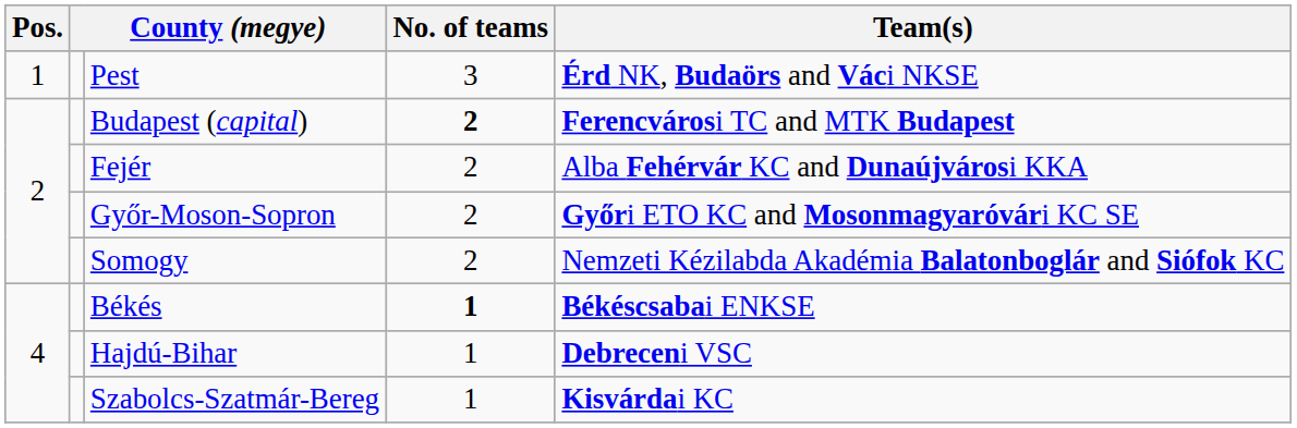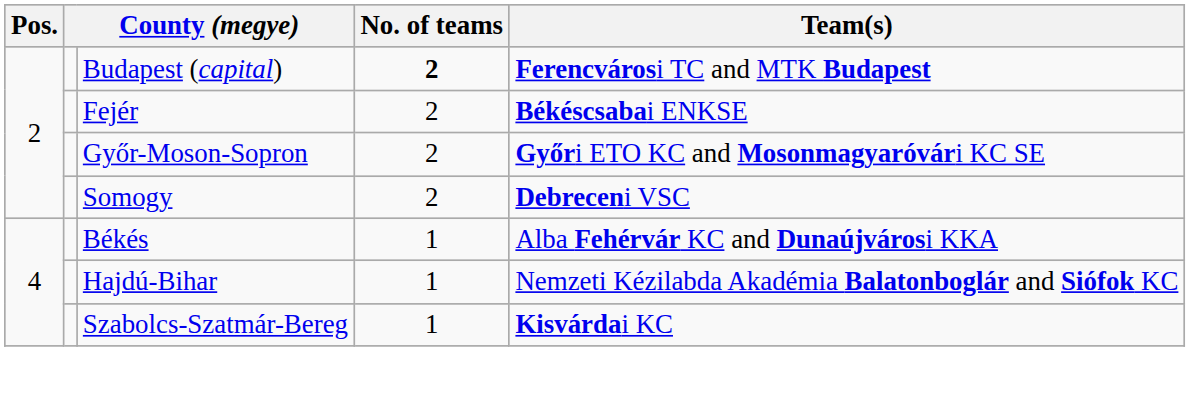- row: 1 | Pest | 3 | Érd NK, Budaörs and Váci NKSE
Fejér | Team(s): Alba Fehérvár KC and Dunaújvárosi KKA -> Békéscsabai ENKSE
Somogy | Team(s): Nemzeti Kézilabda Akadémia Balatonboglár and Siófok KC -> Debreceni VSC
Békés | No. of teams: bold -> normal
Békés | Team(s): Békéscsabai ENKSE -> Alba Fehérvár KC and Dunaújvárosi KKA
Hajdú-Bihar | Team(s): Debreceni VSC -> Nemzeti Kézilabda Akadémia Balatonboglár and Siófok KC
